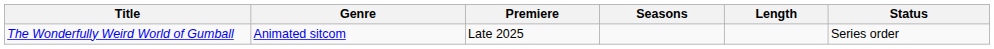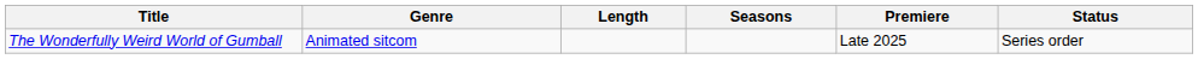columns swapped: Premiere <-> Length
